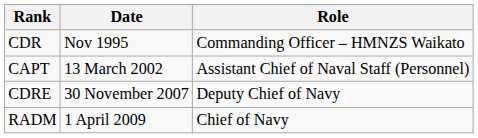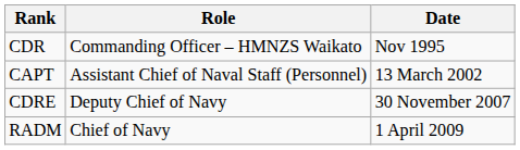columns swapped: Date <-> Role
